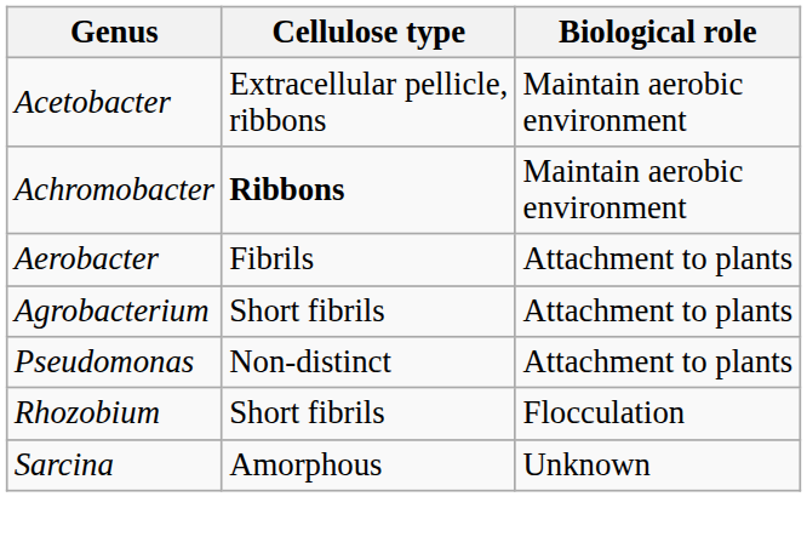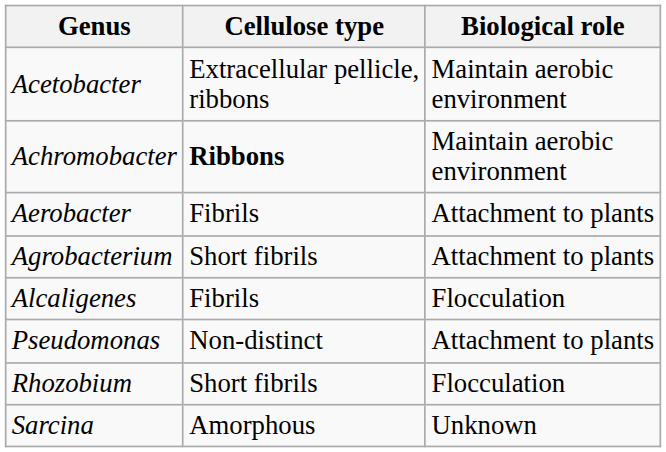+ row: Alcaligenes | Fibrils | Flocculation
